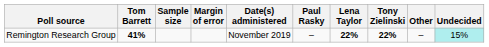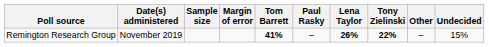columns swapped: Date(s) administered <-> Tom Barrett
Remington Research Group | Lena Taylor: 22% -> 26%
Remington Research Group | Undecided: paleturquoise background -> no background
